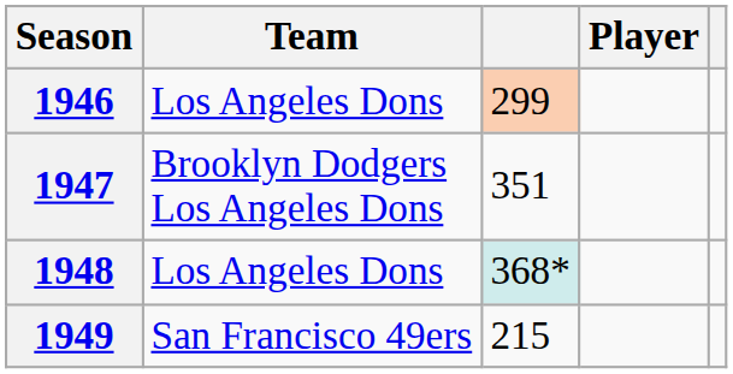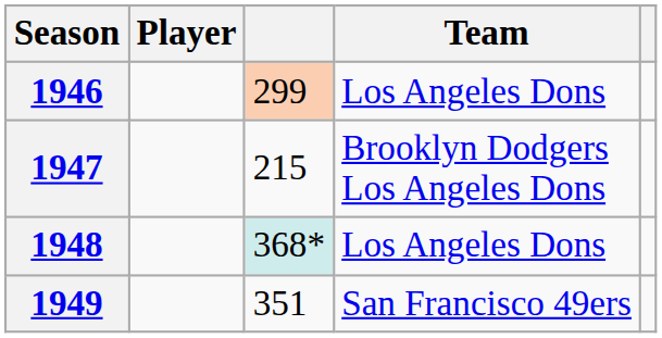columns swapped: Player <-> Team
1947 | column 3: 351 -> 215
1949 | column 3: 215 -> 351
